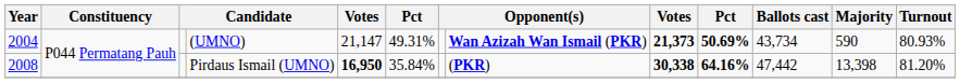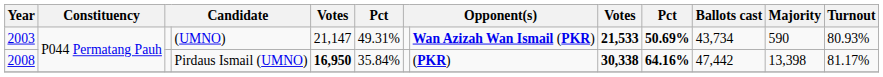(UMNO) | Year: 2004 -> 2003
(UMNO) | column 9: 21,373 -> 21,533
Pirdaus Ismail (UMNO) | Turnout: 81.20% -> 81.17%
